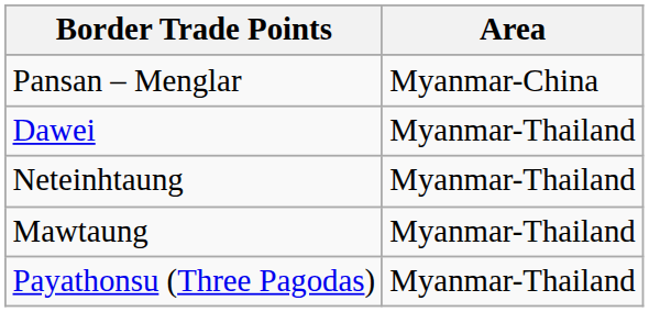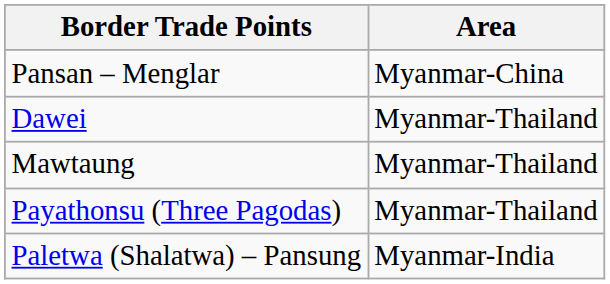- row: Neteinhtaung | Myanmar-Thailand
+ row: Paletwa (Shalatwa) – Pansung | Myanmar-India
